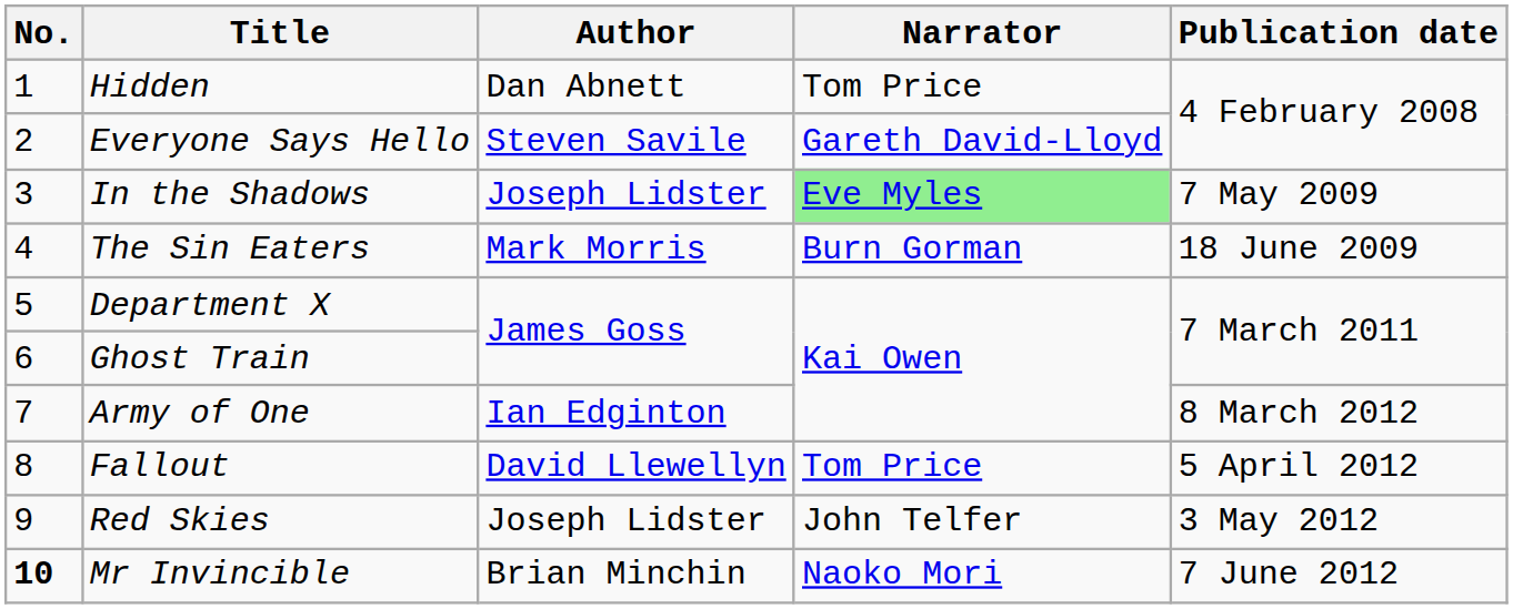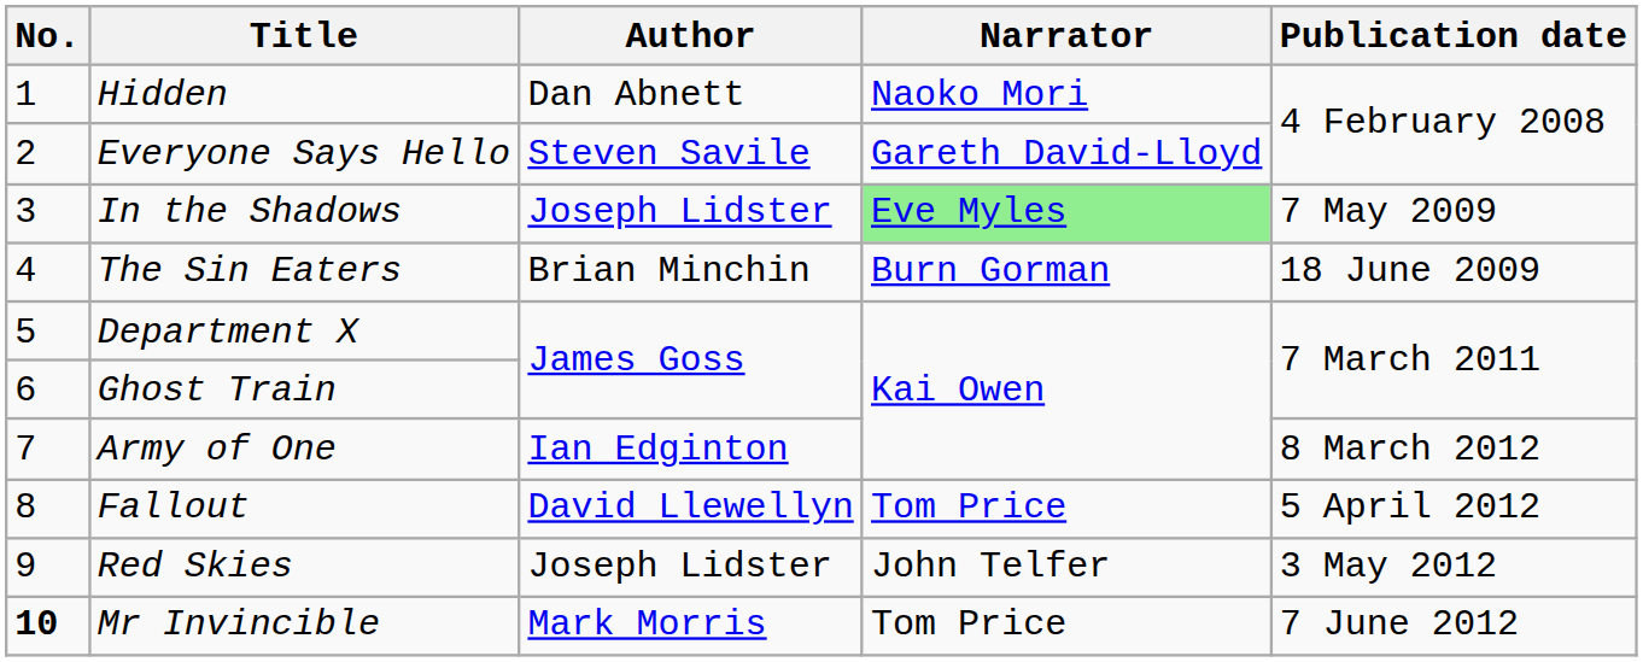Hidden | Narrator: Tom Price -> Naoko Mori
The Sin Eaters | Author: Mark Morris -> Brian Minchin
Mr Invincible | Author: Brian Minchin -> Mark Morris
Mr Invincible | Narrator: Naoko Mori -> Tom Price
